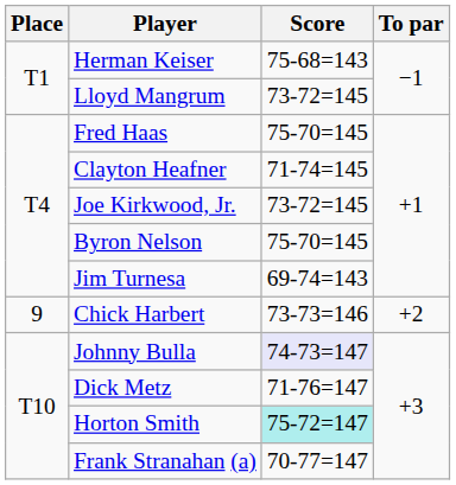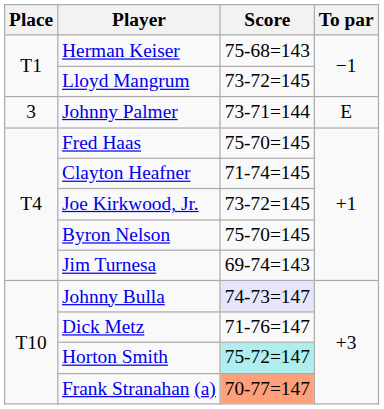+ row: 3 | Johnny Palmer | 73-71=144 | E
- row: 9 | Chick Harbert | 73-73=146 | +2
Frank Stranahan (a) | Score: no background -> lightsalmon background
